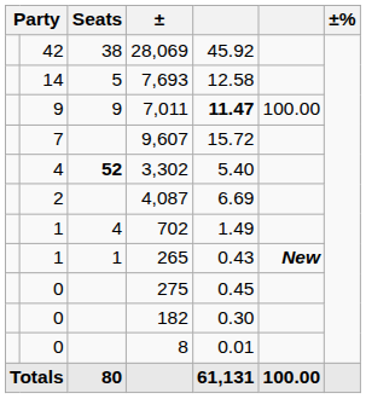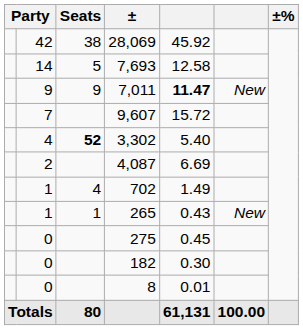7,011 | column 6: 100.00 -> New
265 | column 6: bold -> normal
